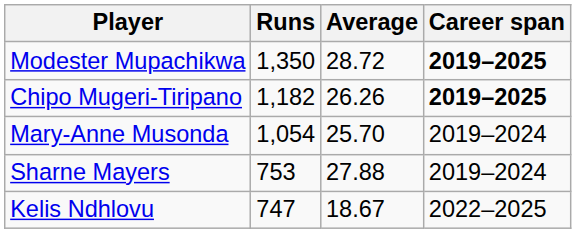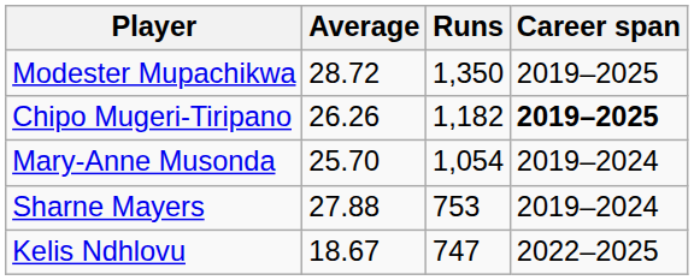columns swapped: Runs <-> Average
Modester Mupachikwa | Career span: bold -> normal
